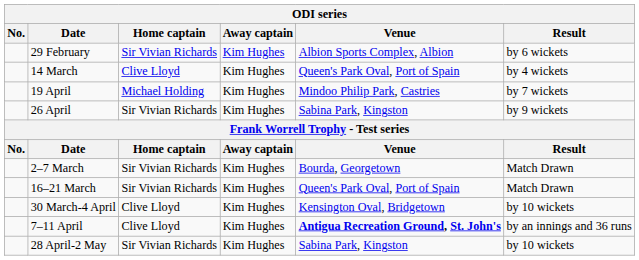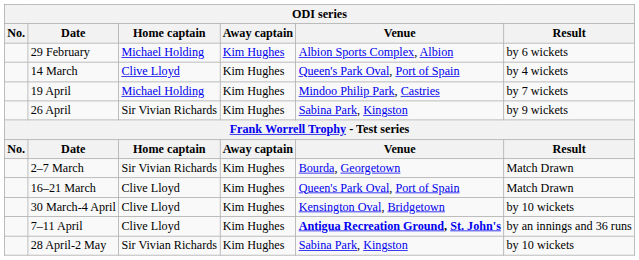29 February | Home captain: Sir Vivian Richards -> Michael Holding
16–21 March | Home captain: Sir Vivian Richards -> Clive Lloyd
